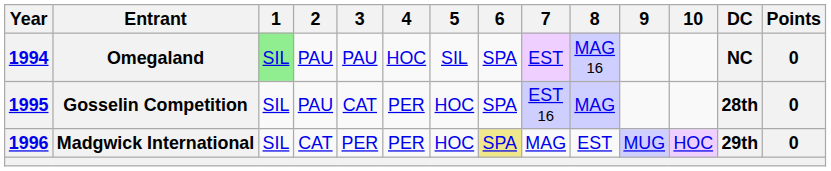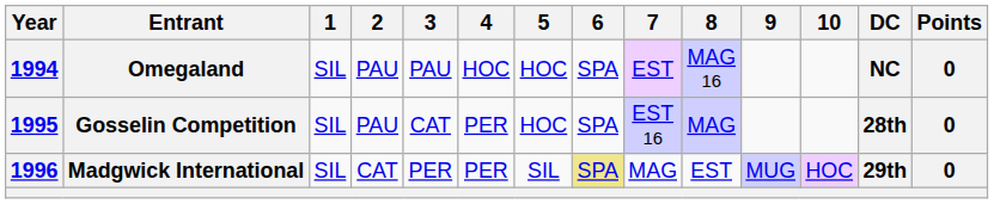Omegaland | 1: lightgreen background -> no background
Omegaland | 5: SIL -> HOC
Madgwick International | 5: HOC -> SIL
